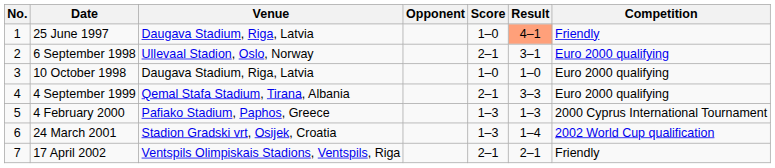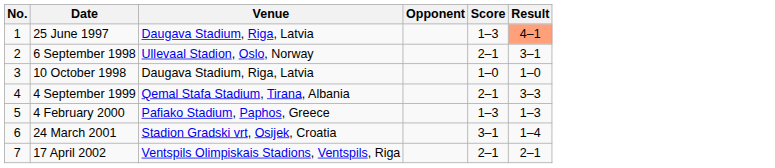- column: Competition | Friendly | Euro 2000 qualifying | Euro 2000 qualifying | Euro 2000 qualifying | 2000 Cyprus International Tournament | 2002 World Cup qualification | Friendly
25 June 1997 | Score: 1–0 -> 1–3
24 March 2001 | Score: 1–3 -> 3–1
